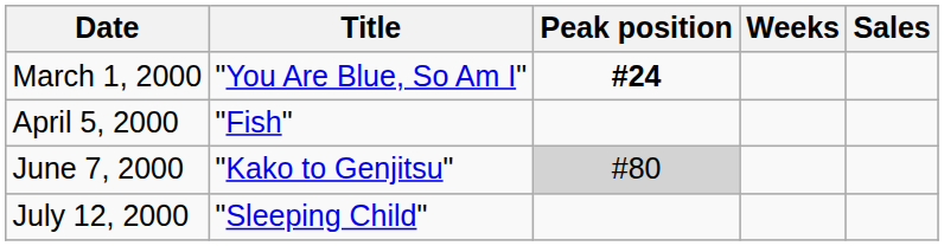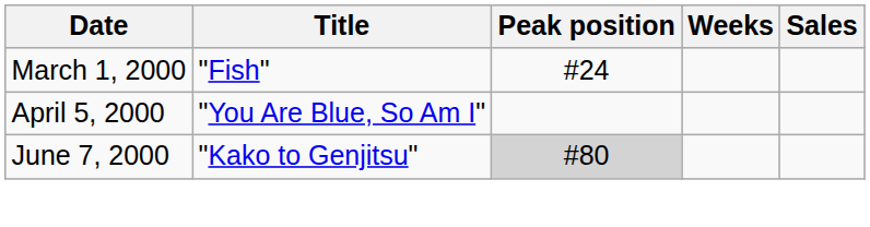March 1, 2000 | Title: "You Are Blue, So Am I" -> "Fish"
March 1, 2000 | Peak position: bold -> normal
April 5, 2000 | Title: "Fish" -> "You Are Blue, So Am I"
- row: July 12, 2000 | "Sleeping Child"
